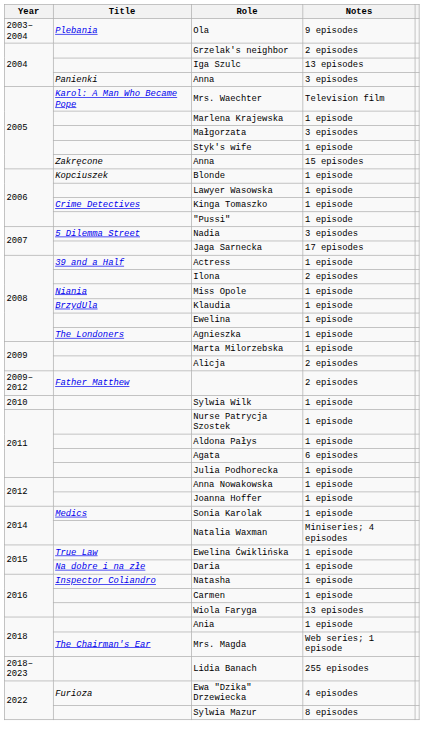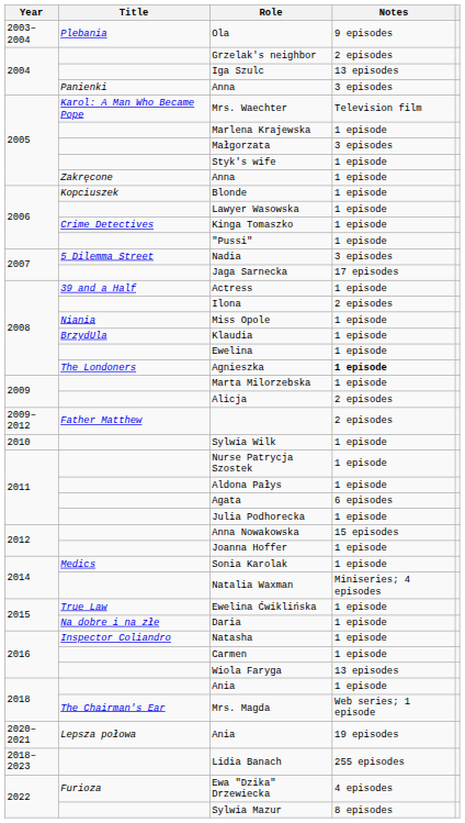Zakręcone / Anna | Notes: 15 episodes -> 1 episode
Agnieszka | Notes: normal -> bold
Anna Nowakowska | Notes: 1 episode -> 15 episodes
+ row: 2020–2021 | Lepsza połowa | Ania | 19 episodes
